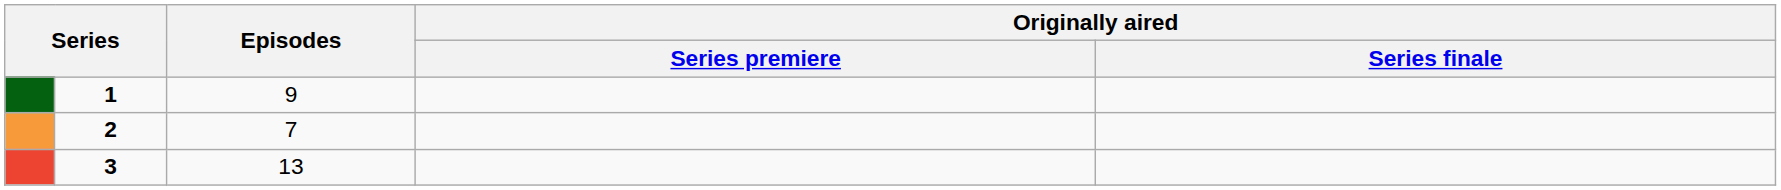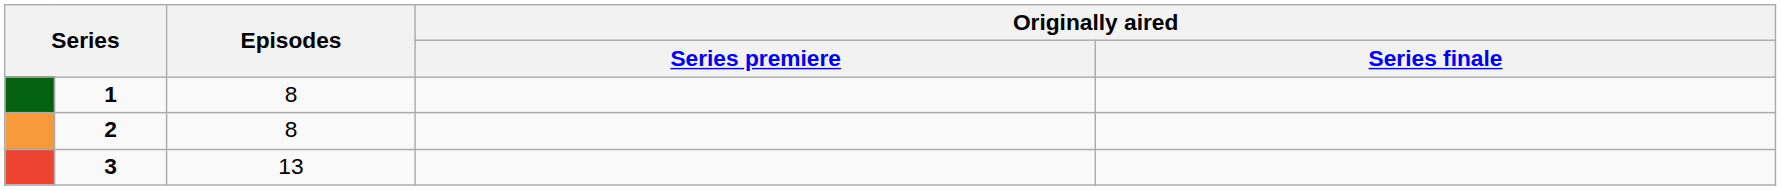1 | Episodes: 9 -> 8
2 | Episodes: 7 -> 8
